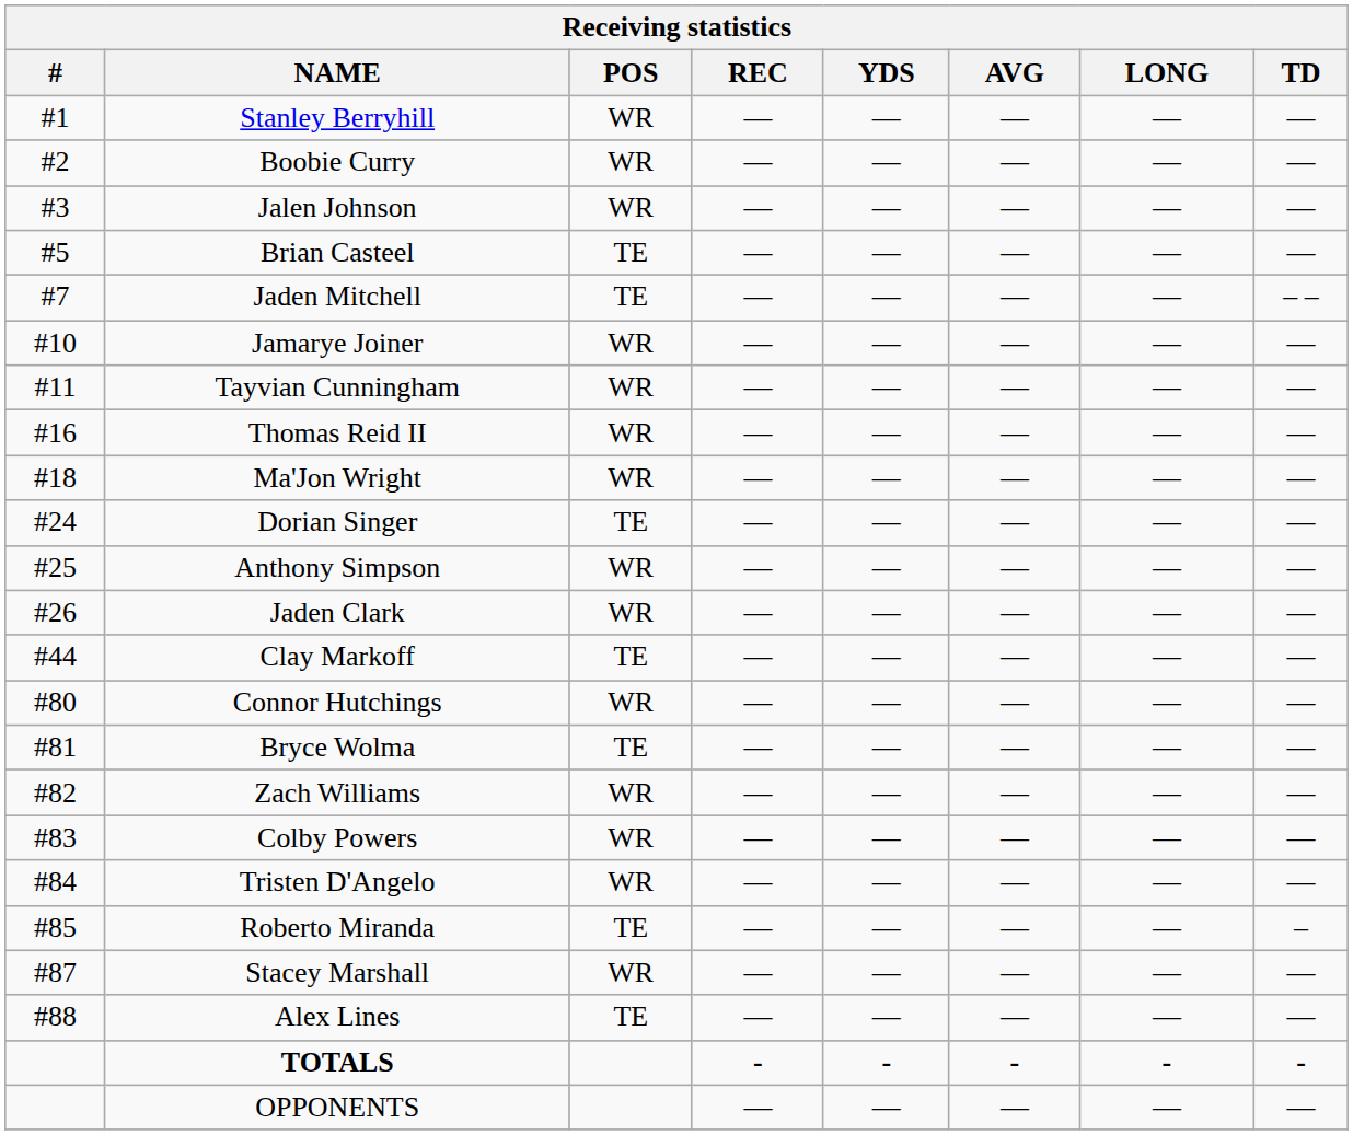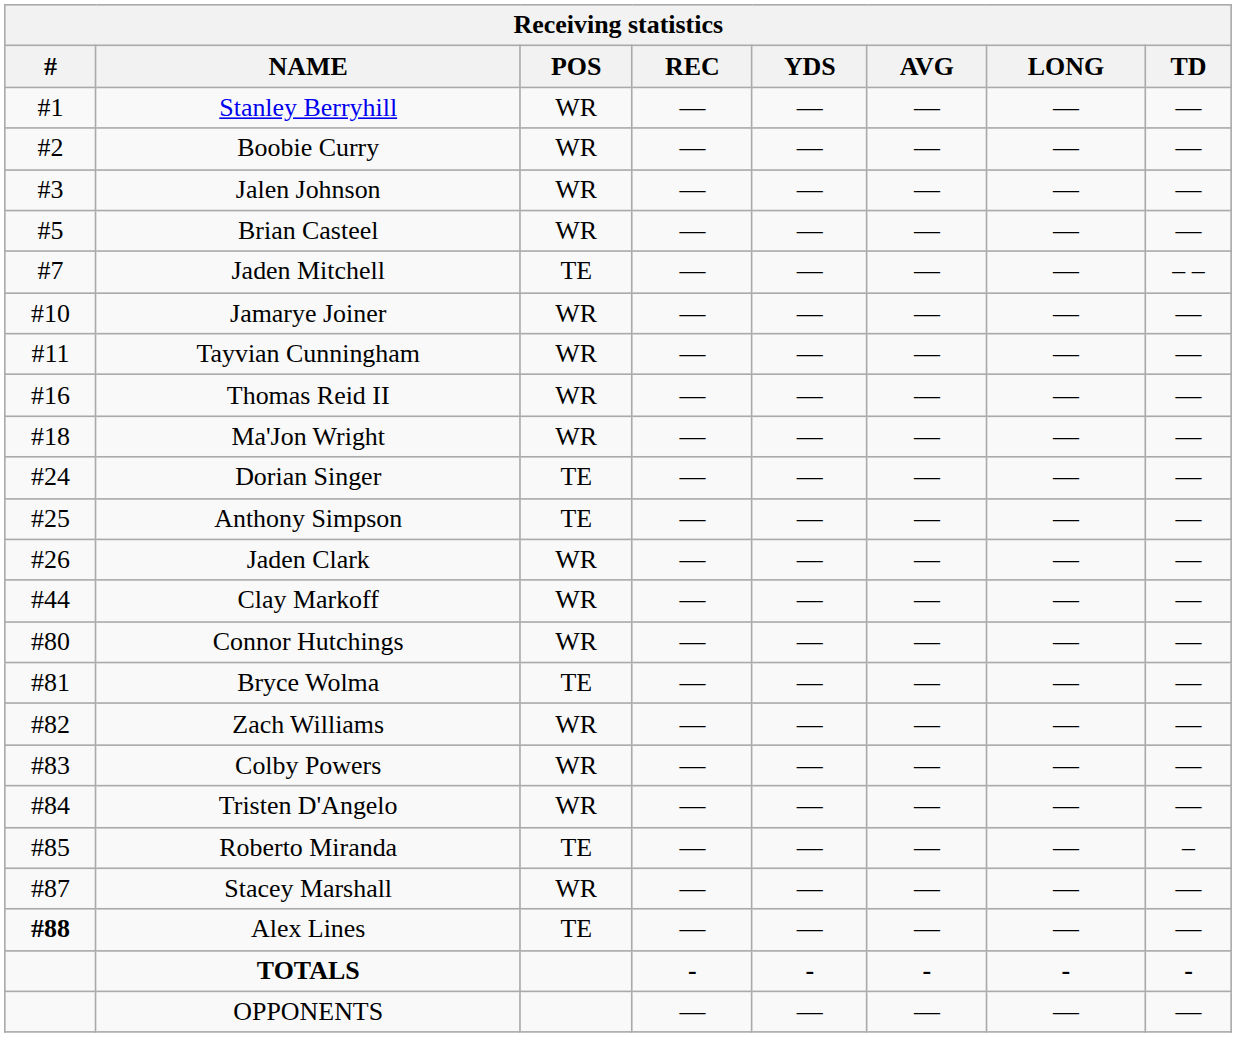Brian Casteel | POS: TE -> WR
Anthony Simpson | POS: WR -> TE
Clay Markoff | POS: TE -> WR
Alex Lines | #: normal -> bold
